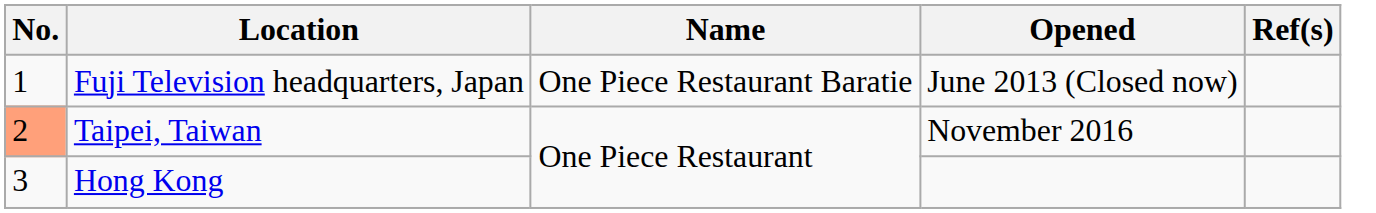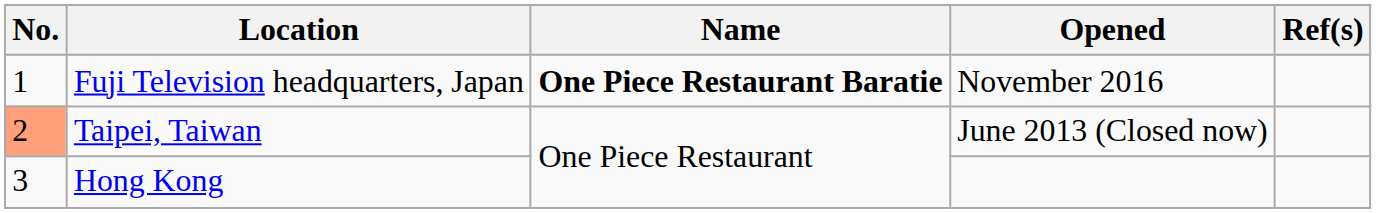Fuji Television headquarters, Japan | Name: normal -> bold
Fuji Television headquarters, Japan | Opened: June 2013 (Closed now) -> November 2016
Taipei, Taiwan | Opened: November 2016 -> June 2013 (Closed now)
